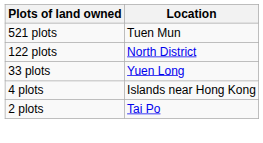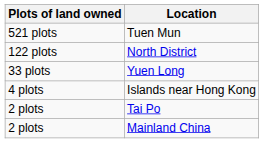+ row: 2 plots | Mainland China
